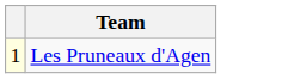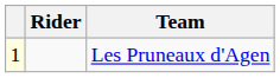+ column: Rider
